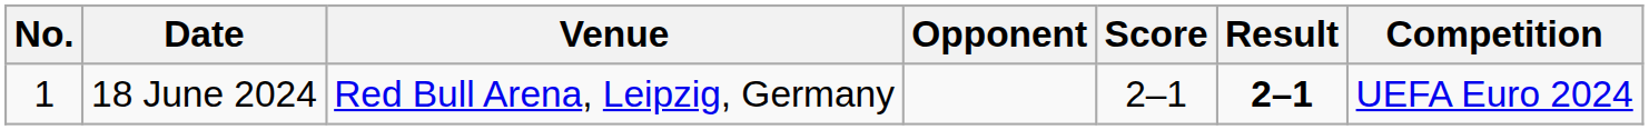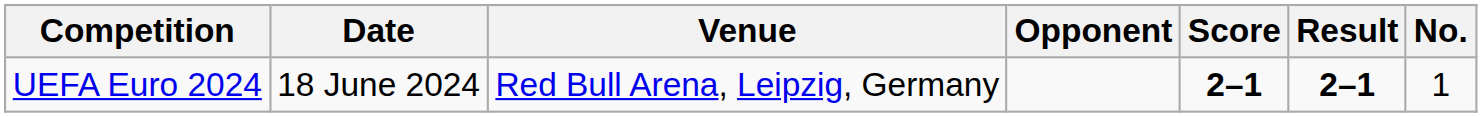columns swapped: No. <-> Competition
18 June 2024 | Score: normal -> bold
